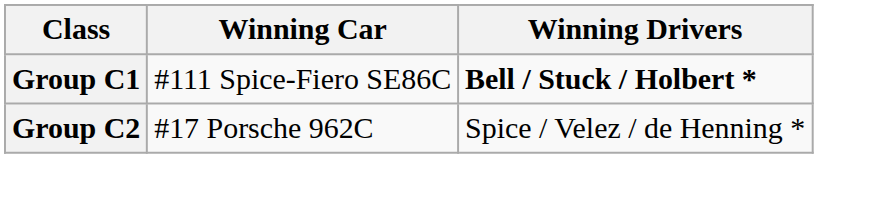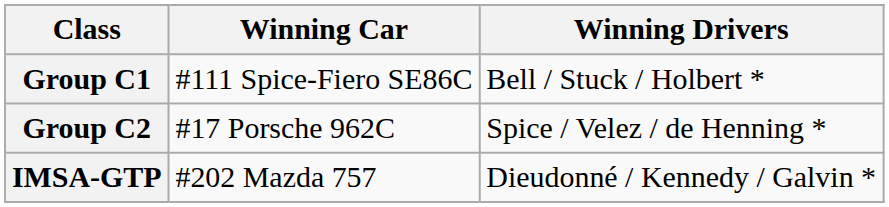Group C1 | Winning Drivers: bold -> normal
+ row: IMSA-GTP | #202 Mazda 757 | Dieudonné / Kennedy / Galvin *
